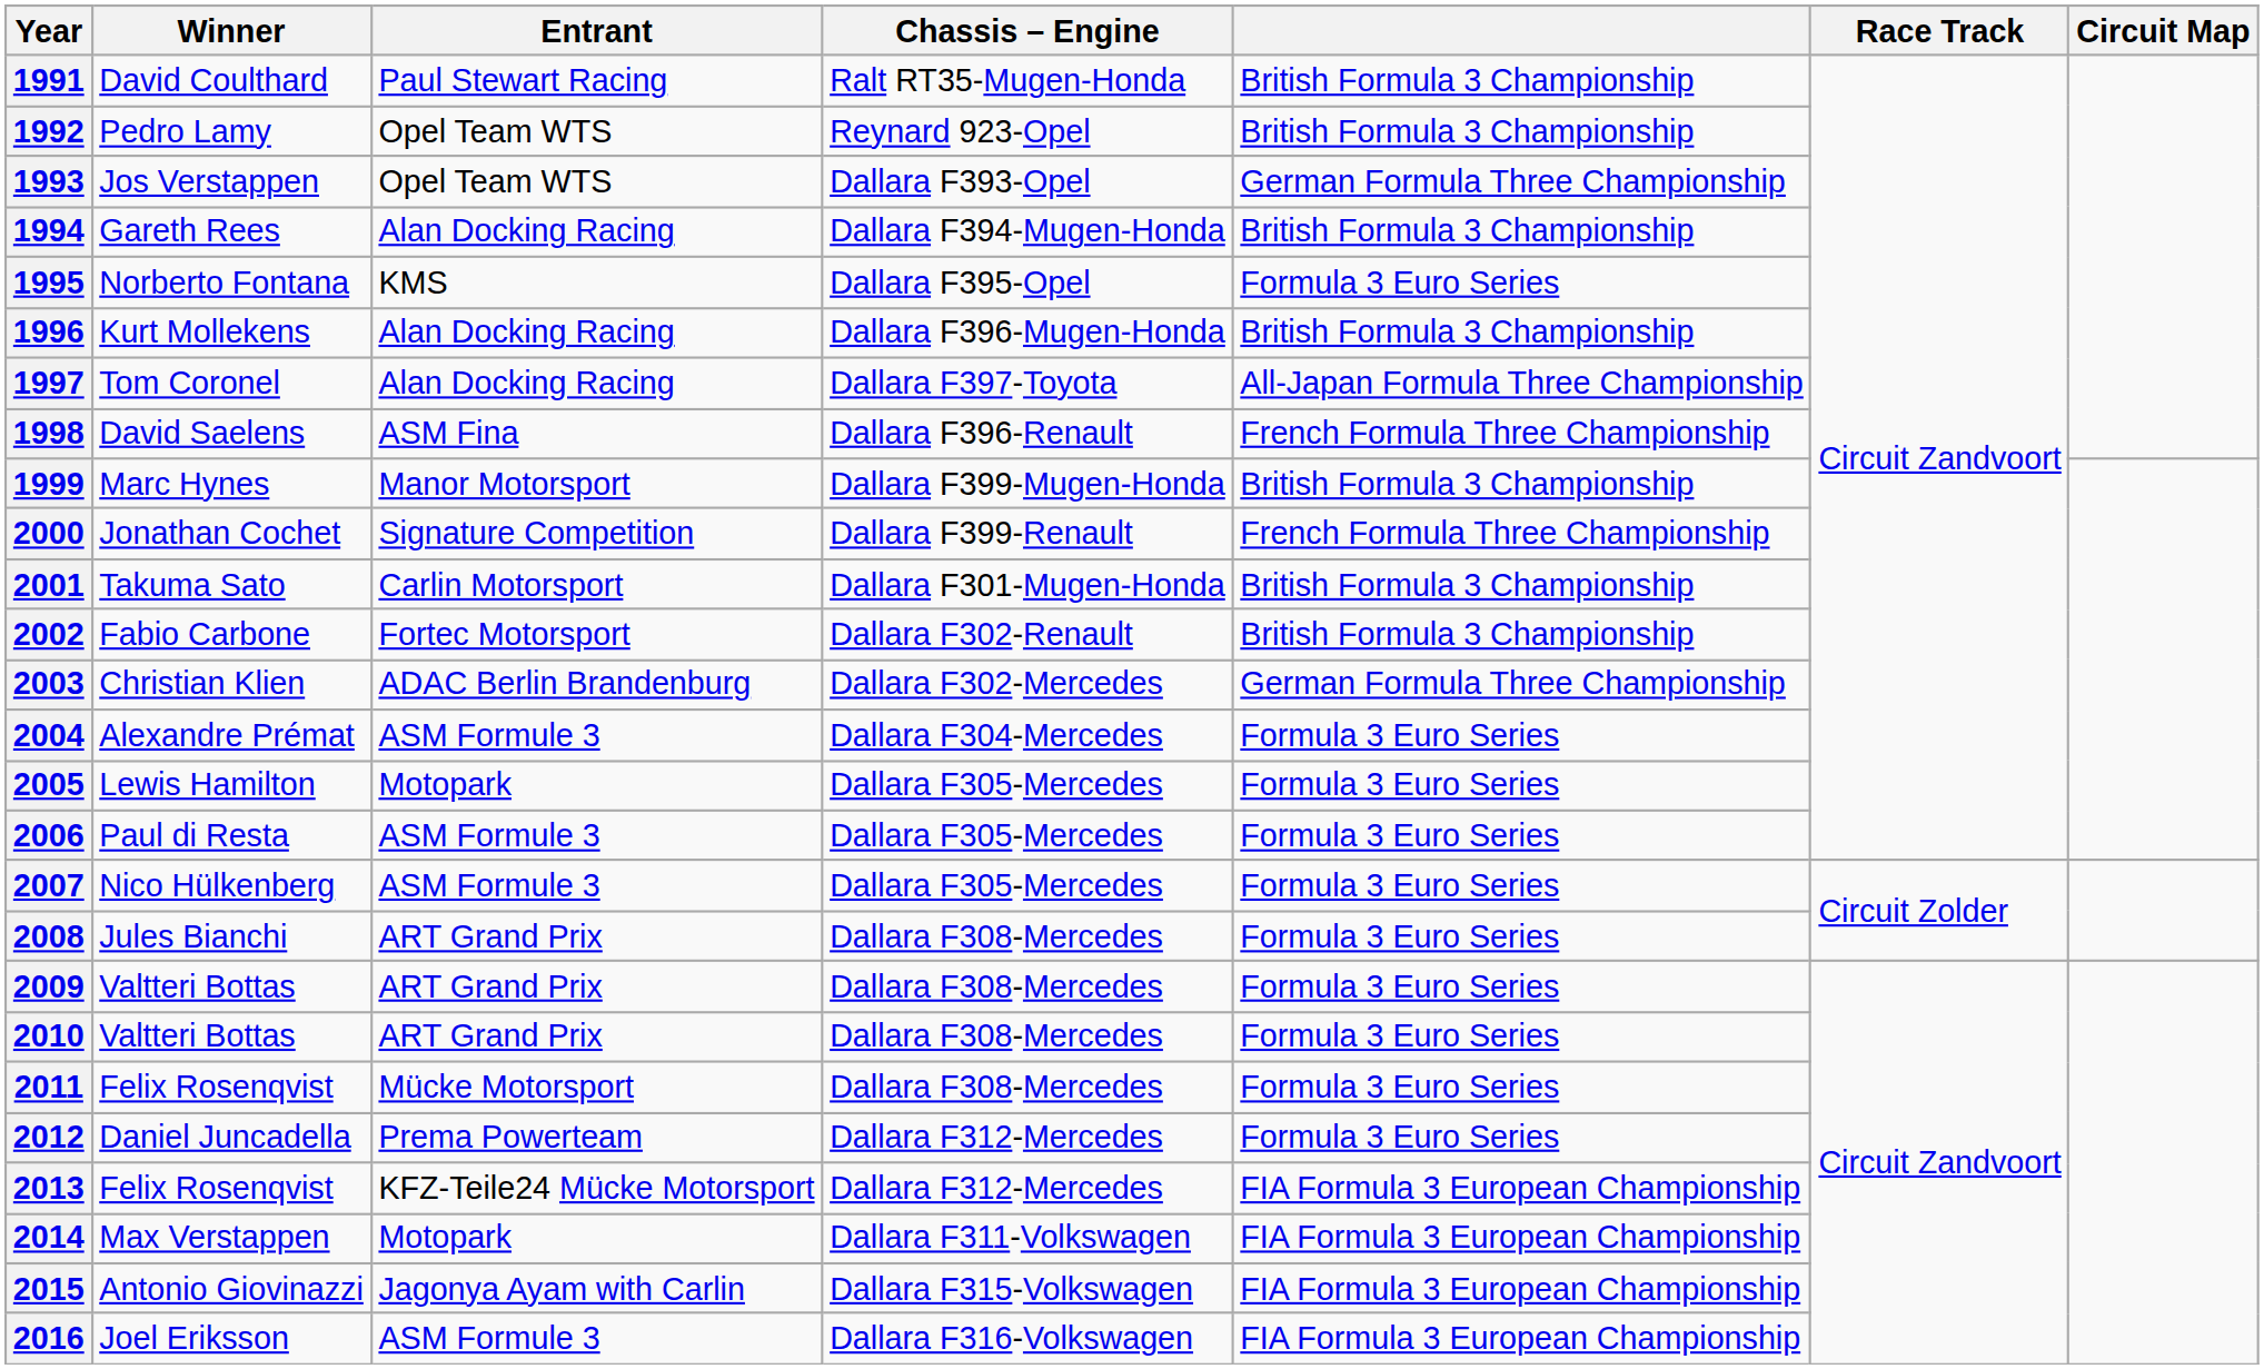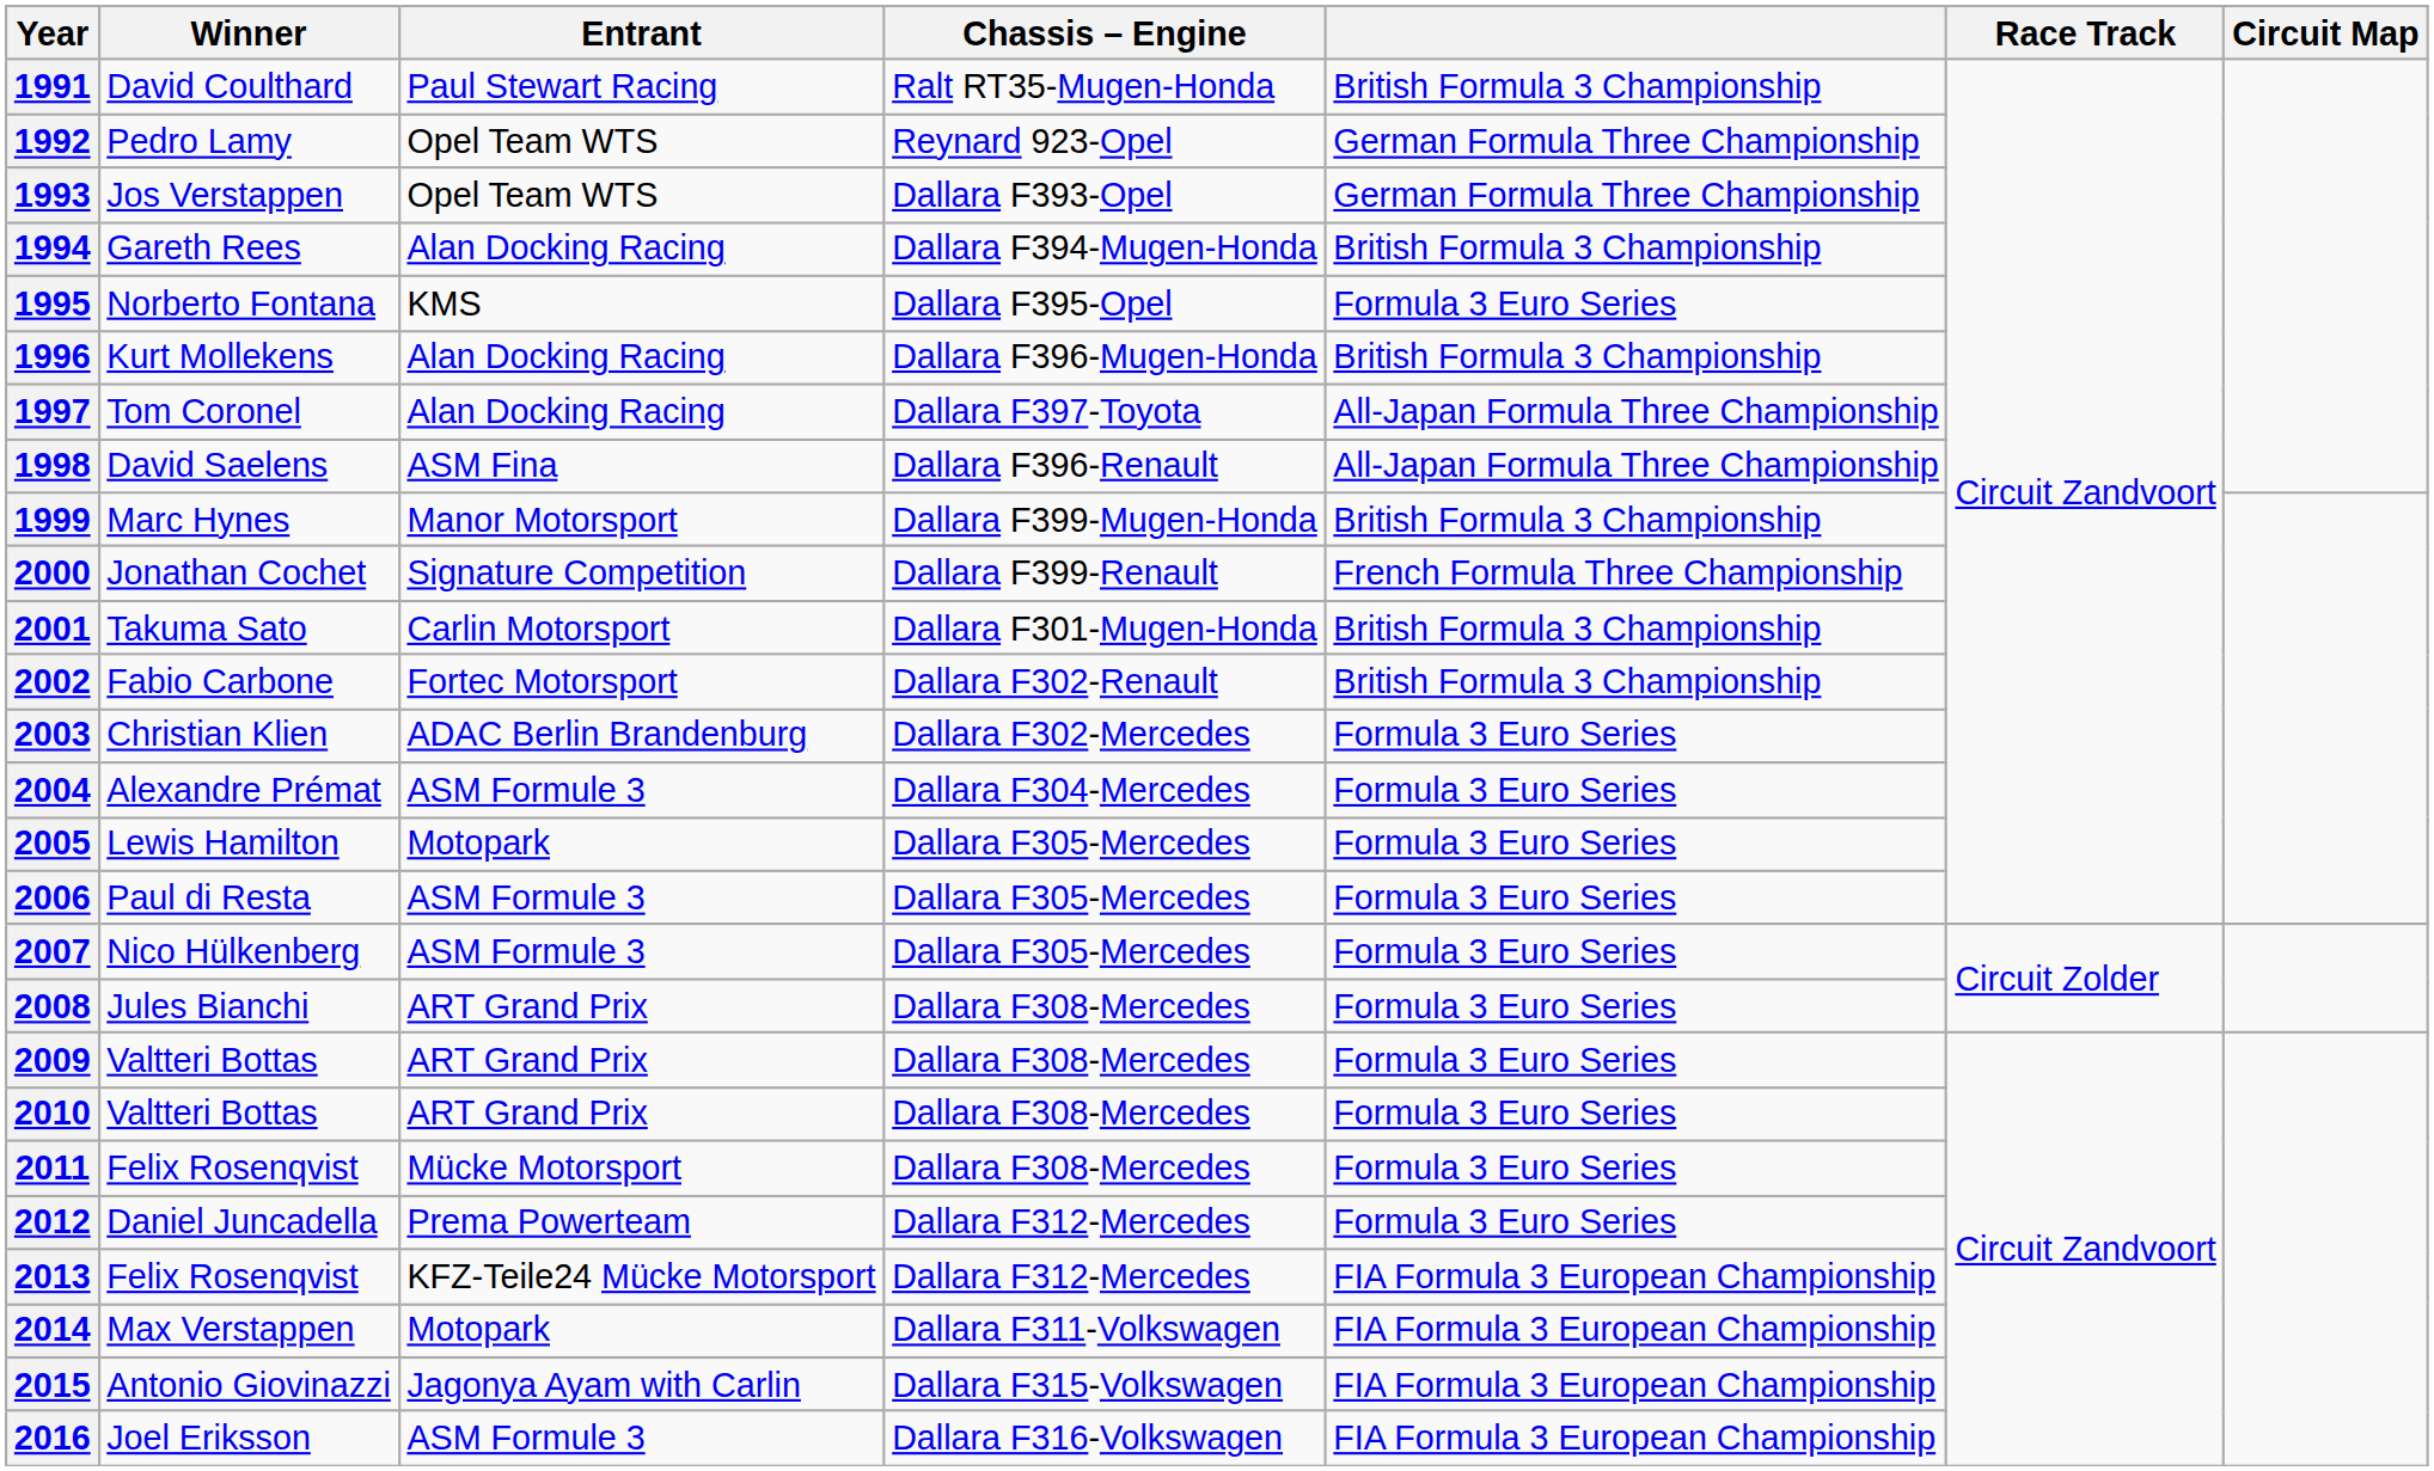1992 | column 5: British Formula 3 Championship -> German Formula Three Championship
1998 | column 5: French Formula Three Championship -> All-Japan Formula Three Championship
2003 | column 5: German Formula Three Championship -> Formula 3 Euro Series
